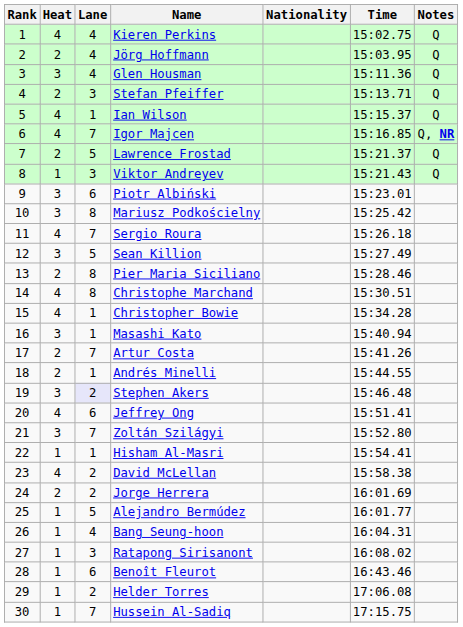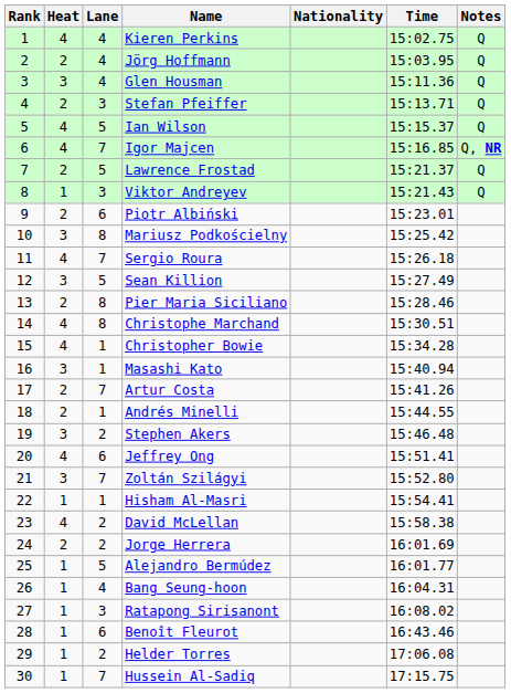Ian Wilson | Lane: 1 -> 5
Piotr Albiński | Heat: 3 -> 2
Stephen Akers | Lane: lavender background -> no background
